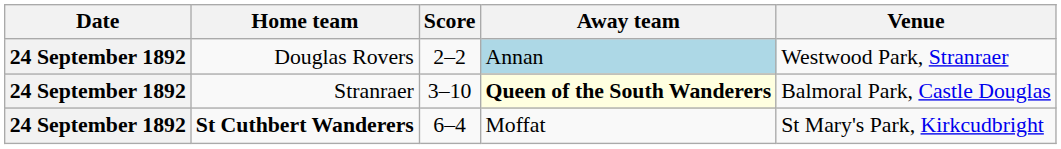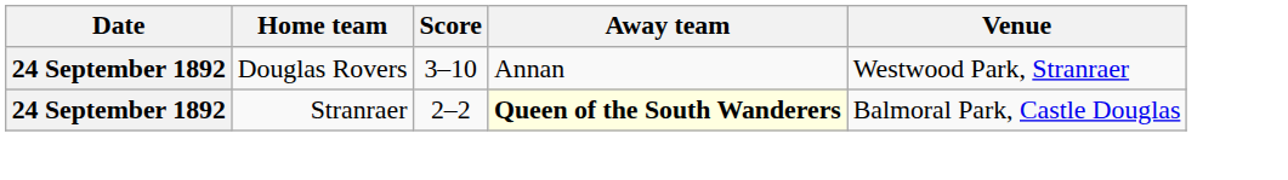Douglas Rovers | Score: 2–2 -> 3–10
Douglas Rovers | Away team: lightblue background -> no background
Stranraer | Score: 3–10 -> 2–2
- row: 24 September 1892 | St Cuthbert Wanderers | 6–4 | Moffat | St Mary's Park, Kirkcudbright
